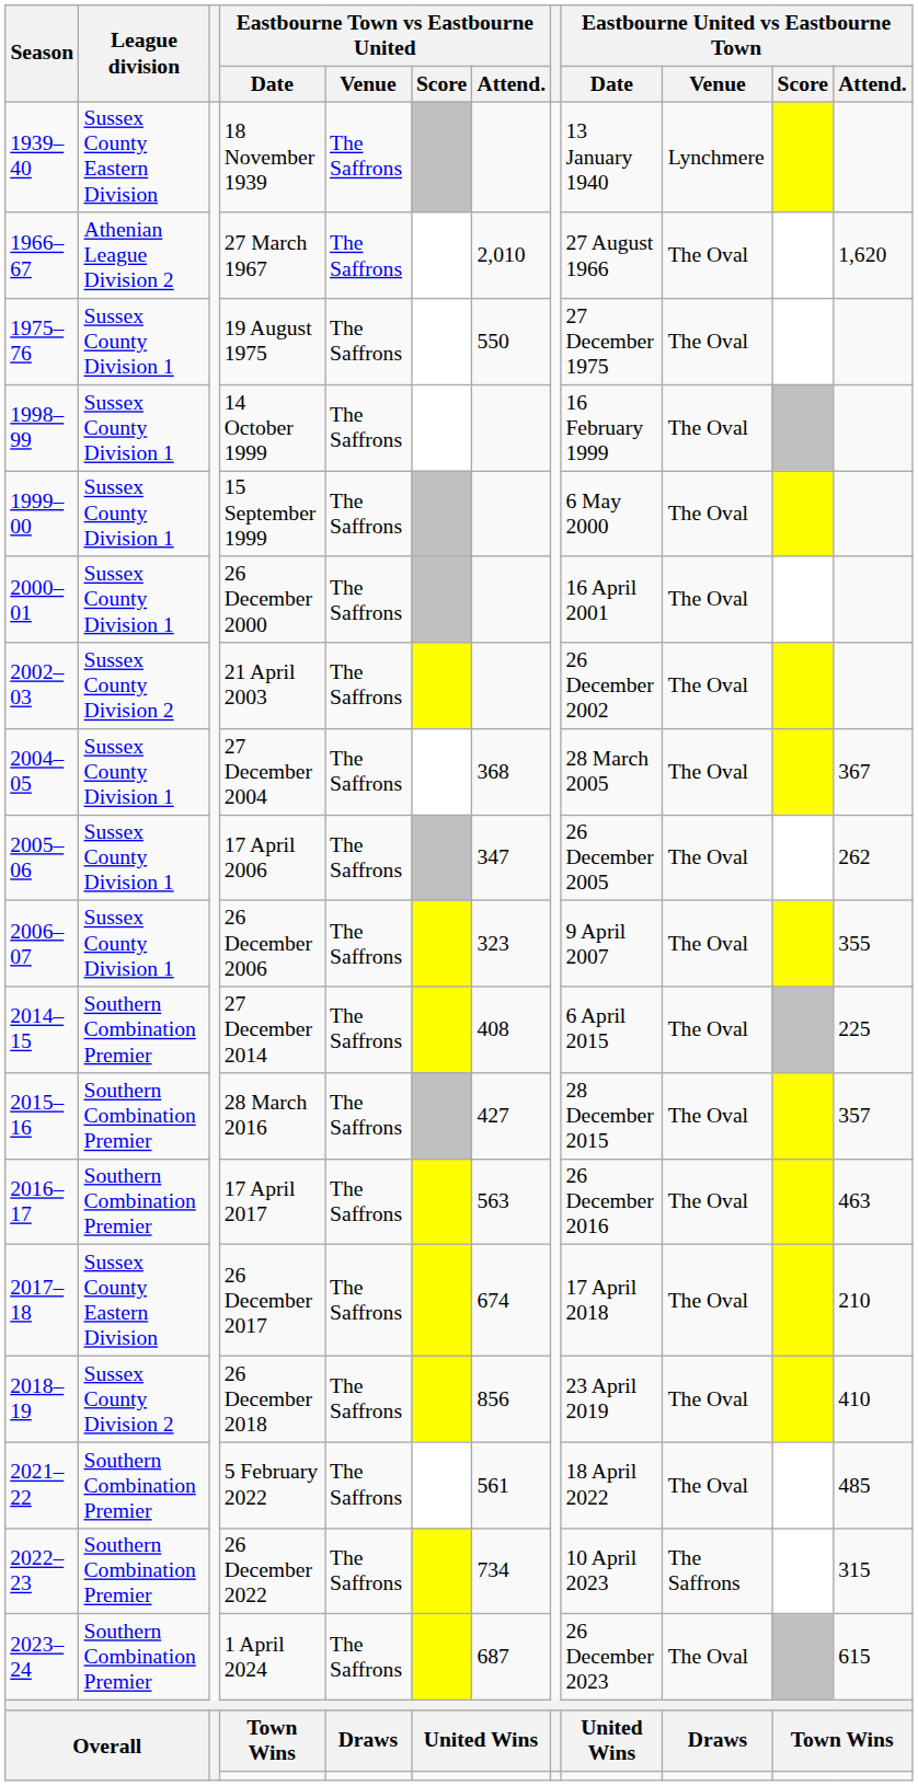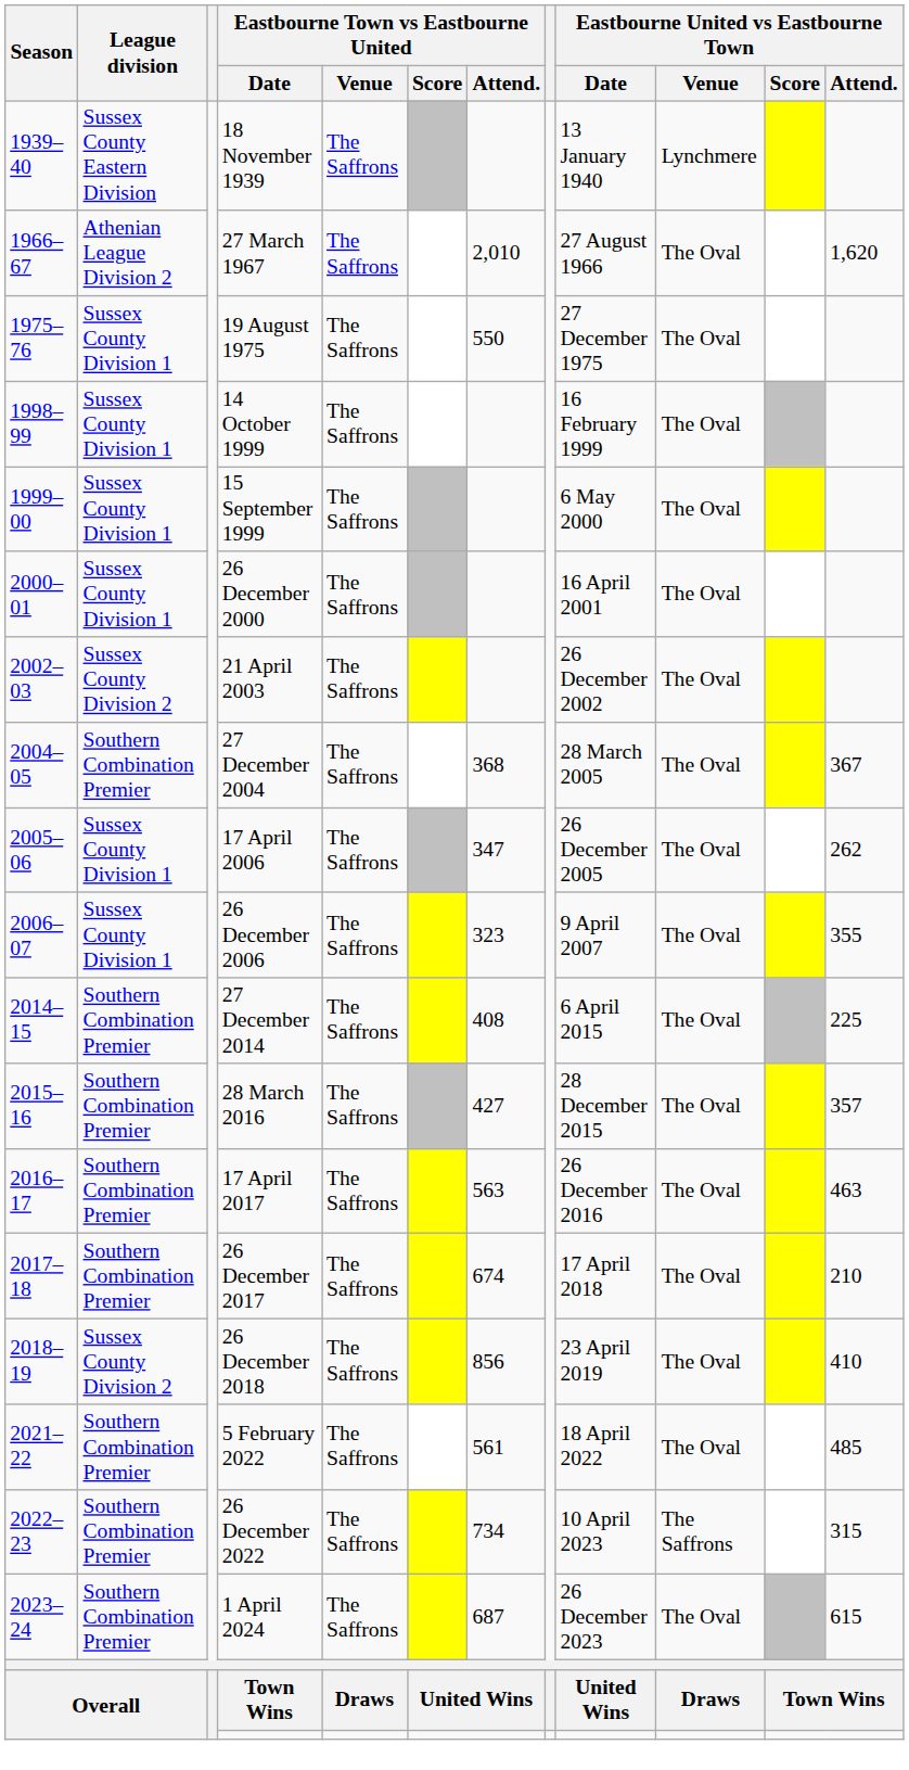27 December 2004 | League division: Sussex County Division 1 -> Southern Combination Premier
26 December 2017 | League division: Sussex County Eastern Division -> Southern Combination Premier
